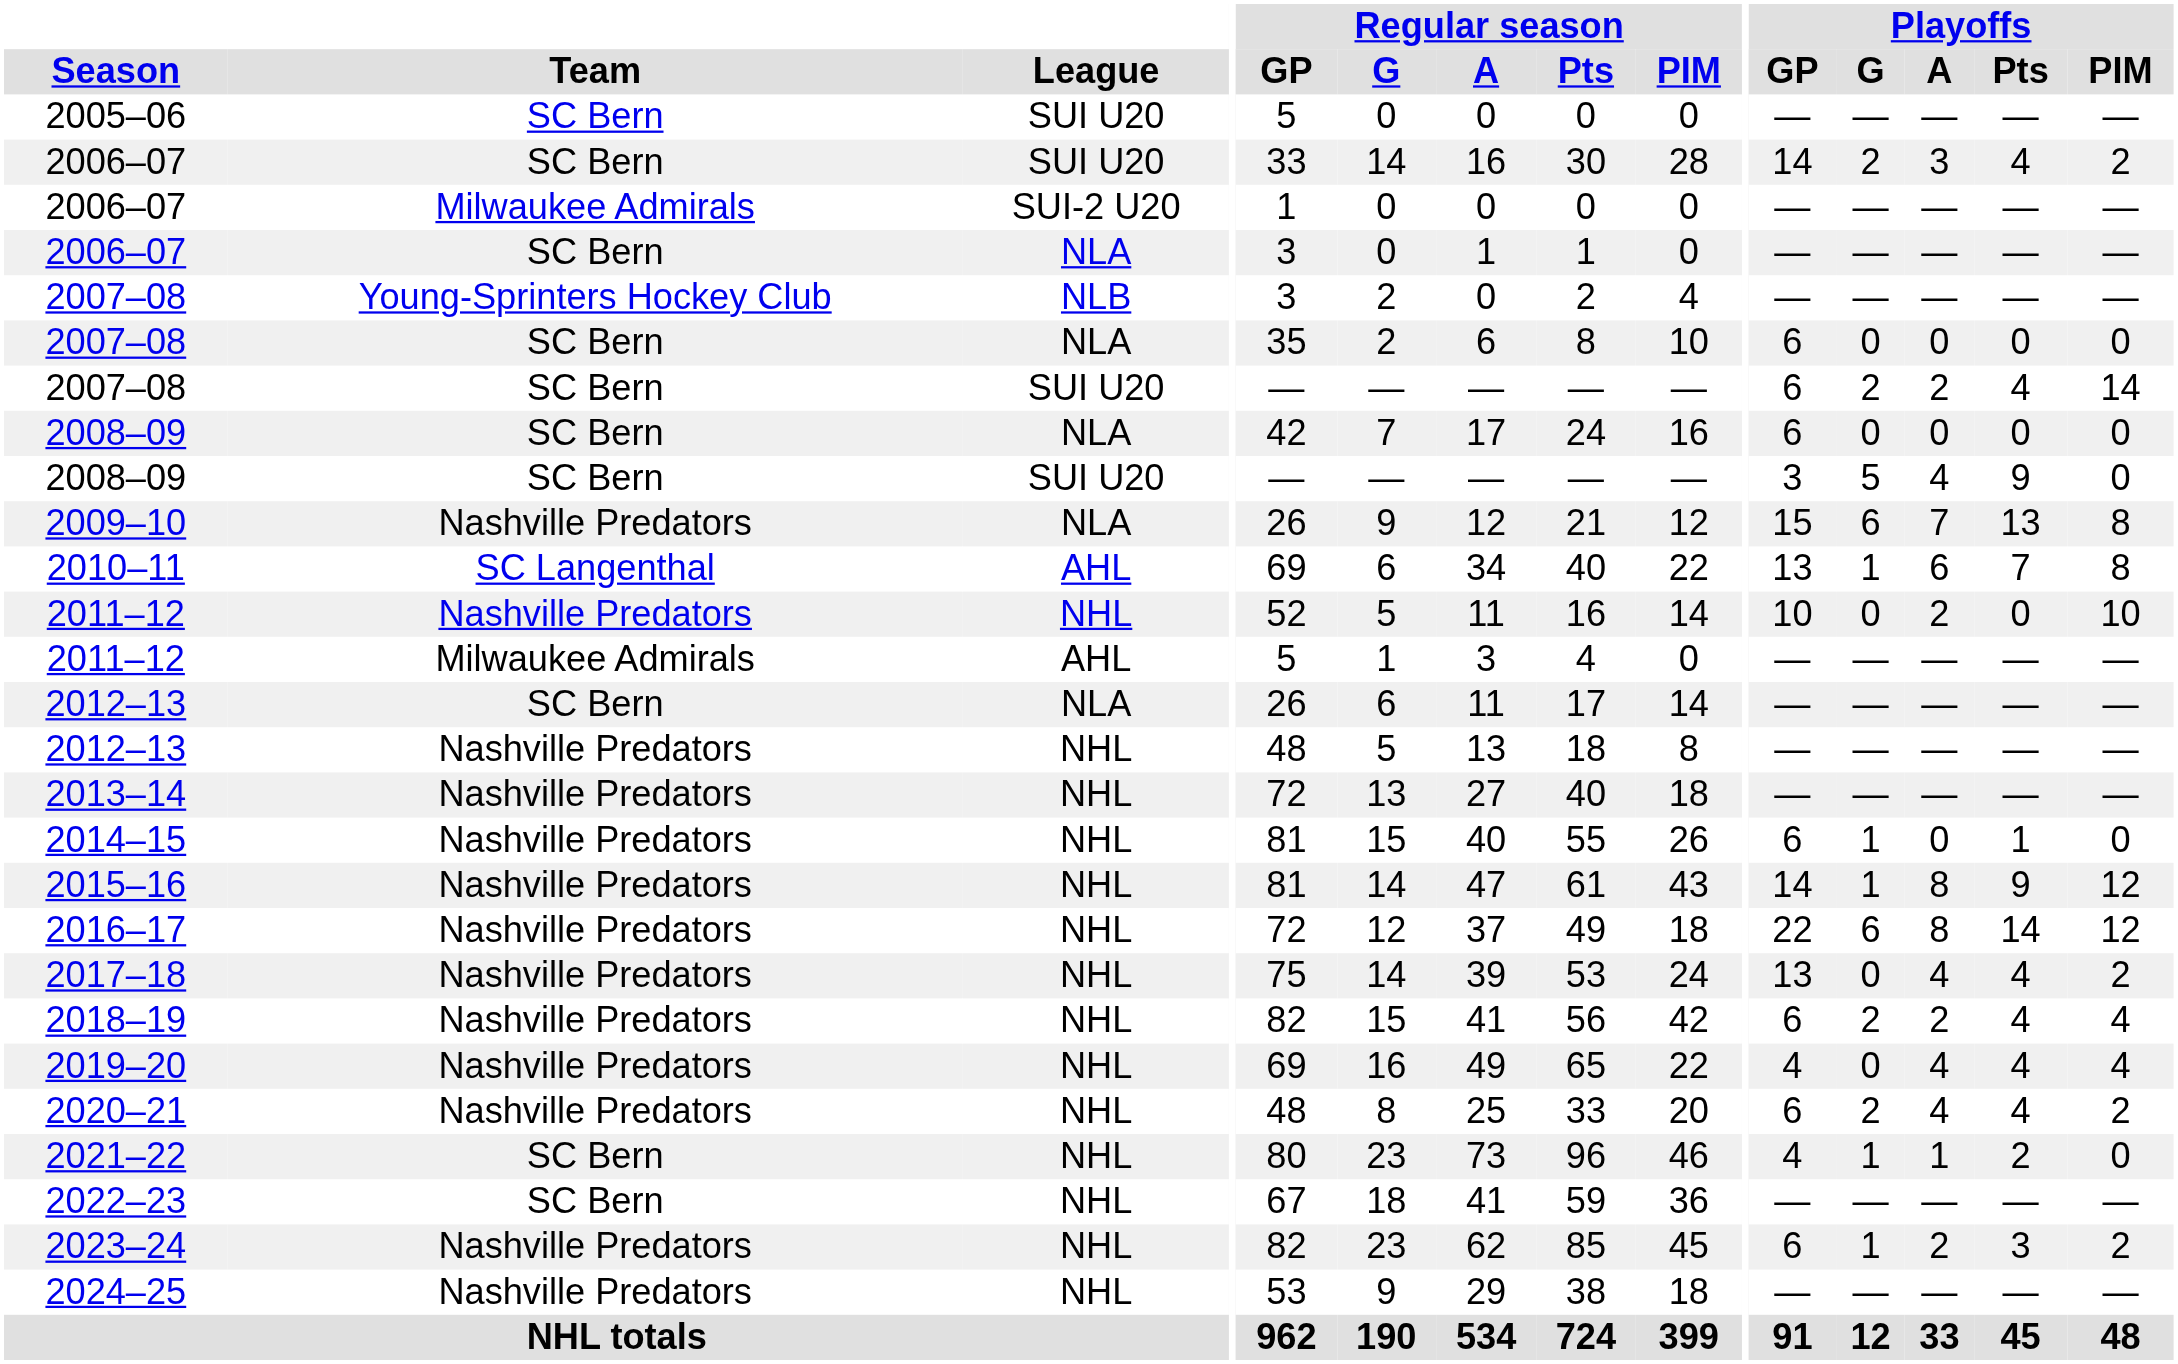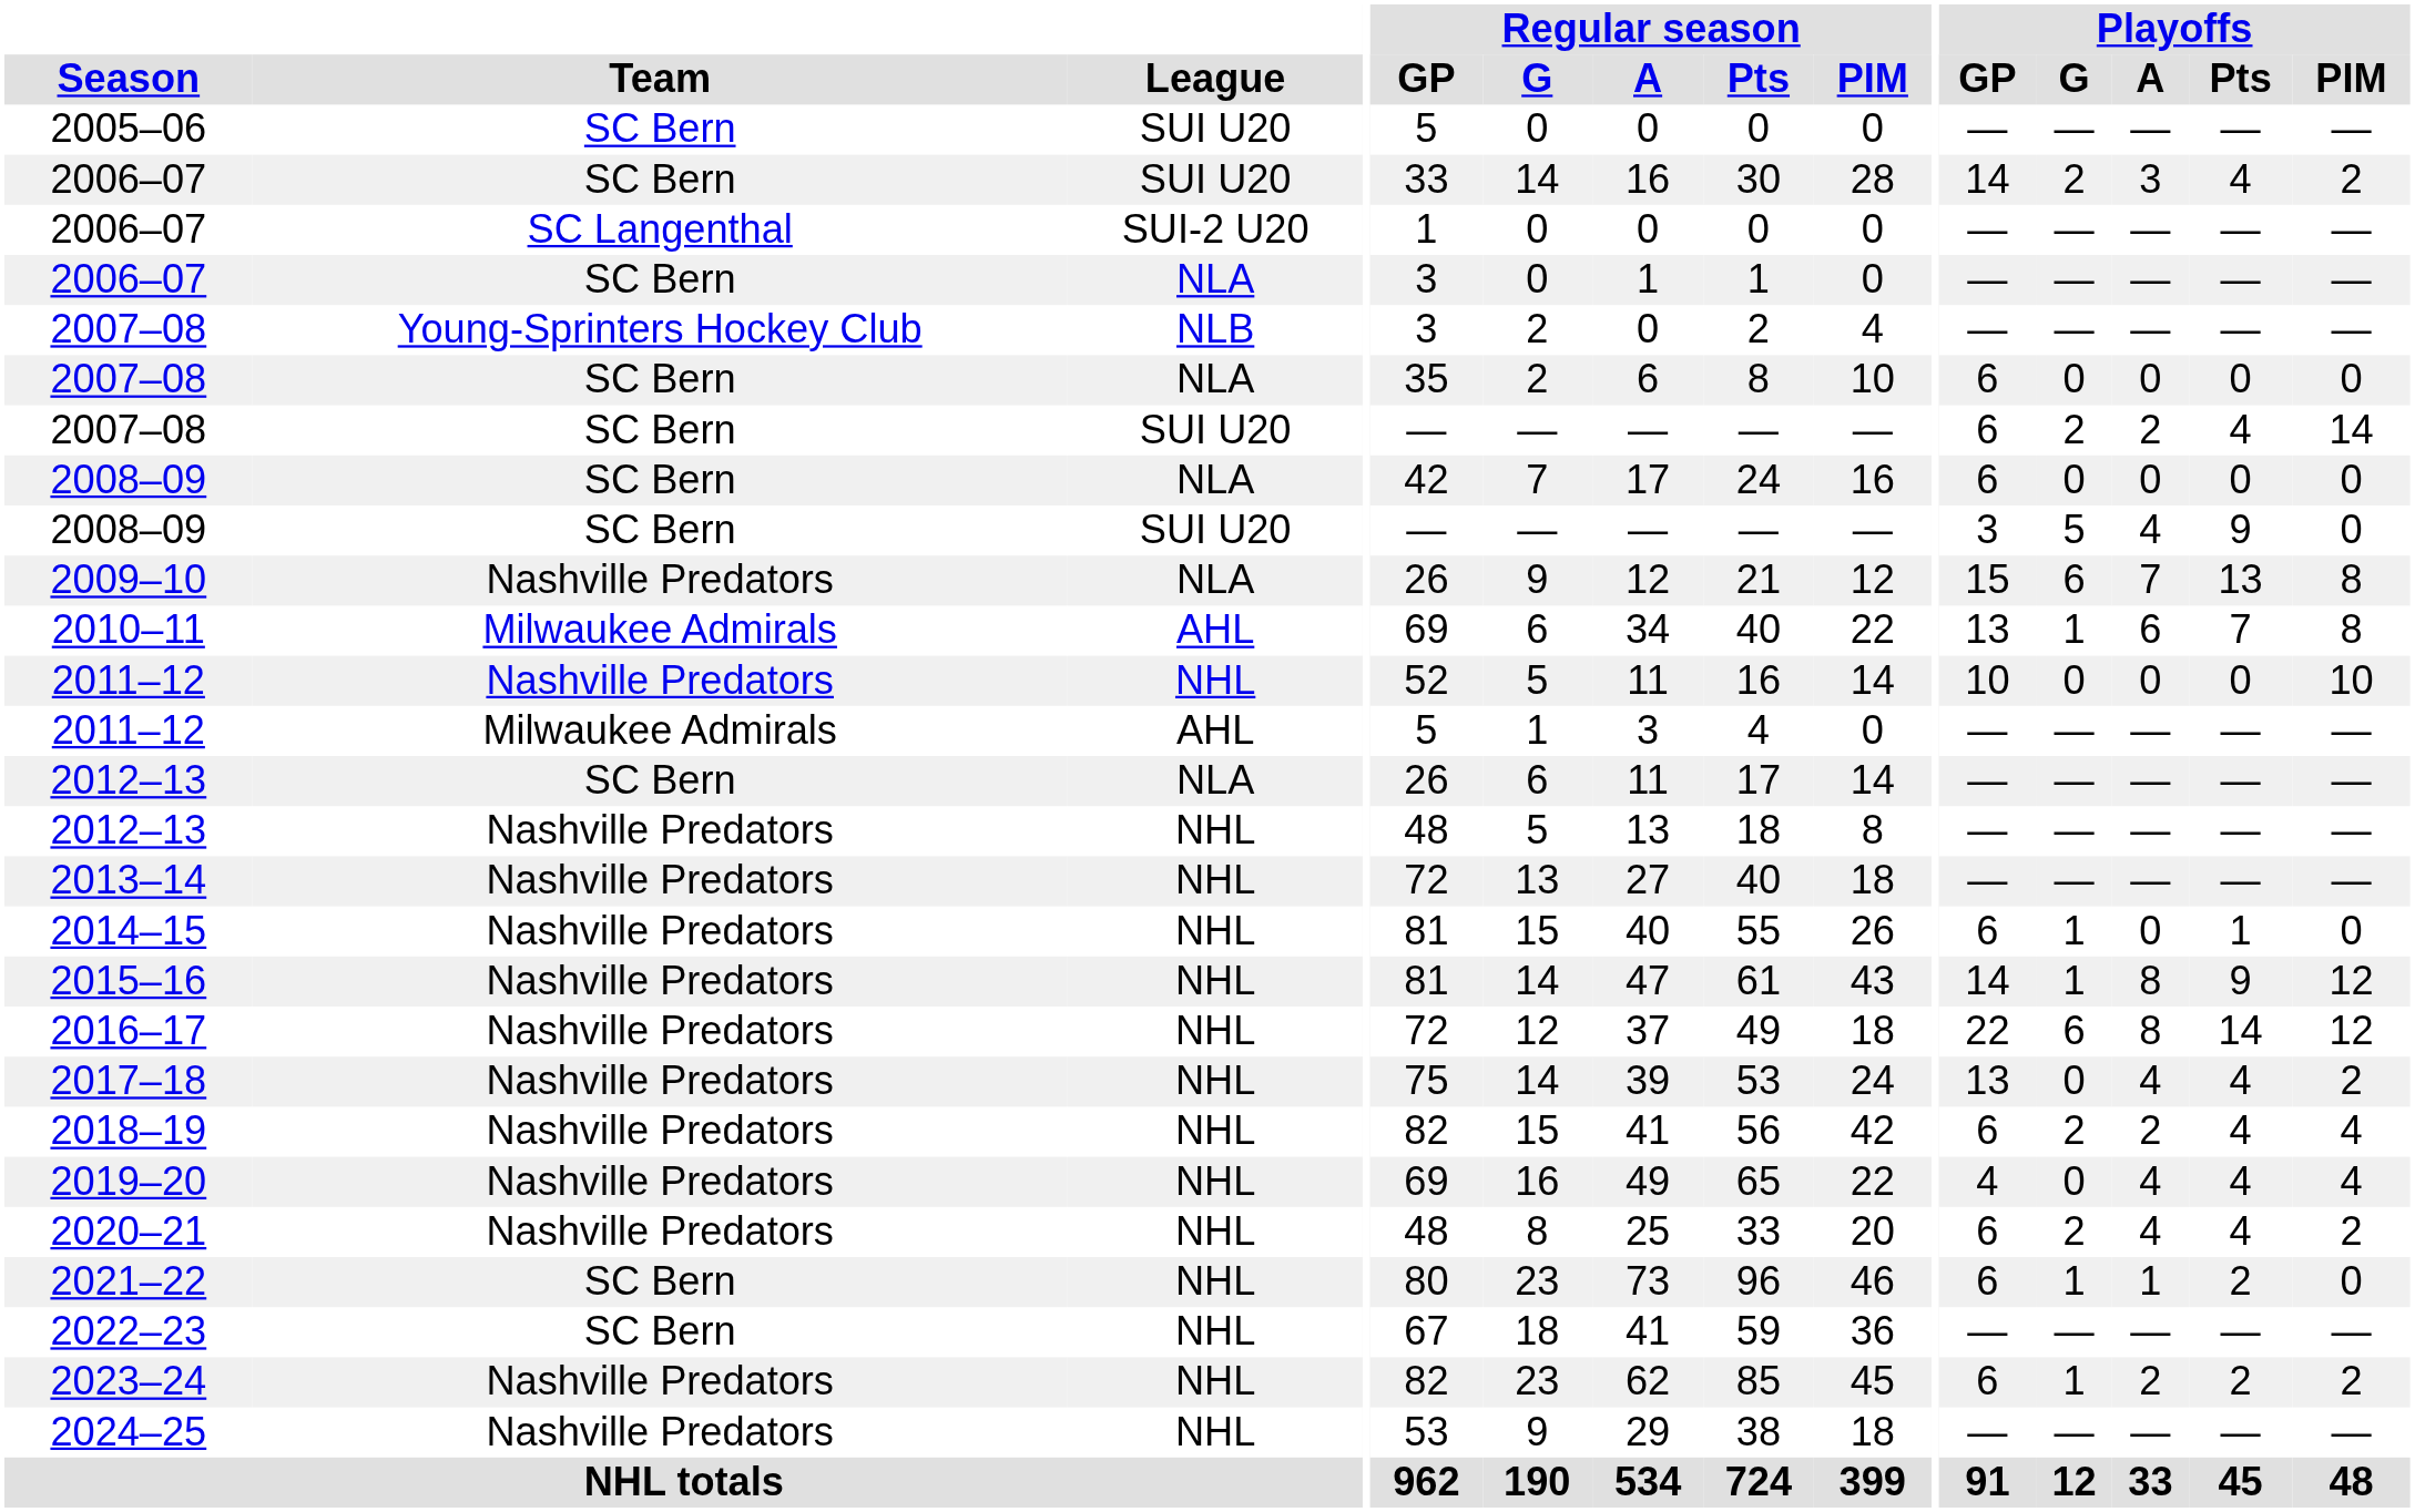2006–07 / SUI-2 U20 | Team: Milwaukee Admirals -> SC Langenthal
2010–11 | Team: SC Langenthal -> Milwaukee Admirals
2011–12 / NHL | Playoffs / A: 2 -> 0
2021–22 | Playoffs / GP: 4 -> 6
2023–24 | Playoffs / Pts: 3 -> 2
